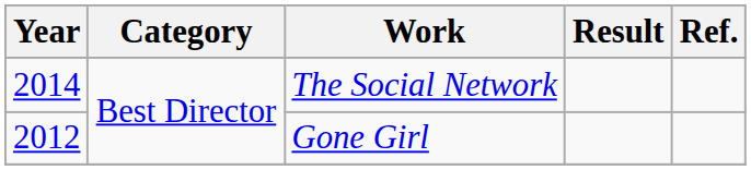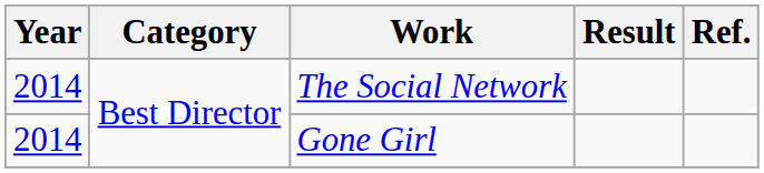Gone Girl | Year: 2012 -> 2014
